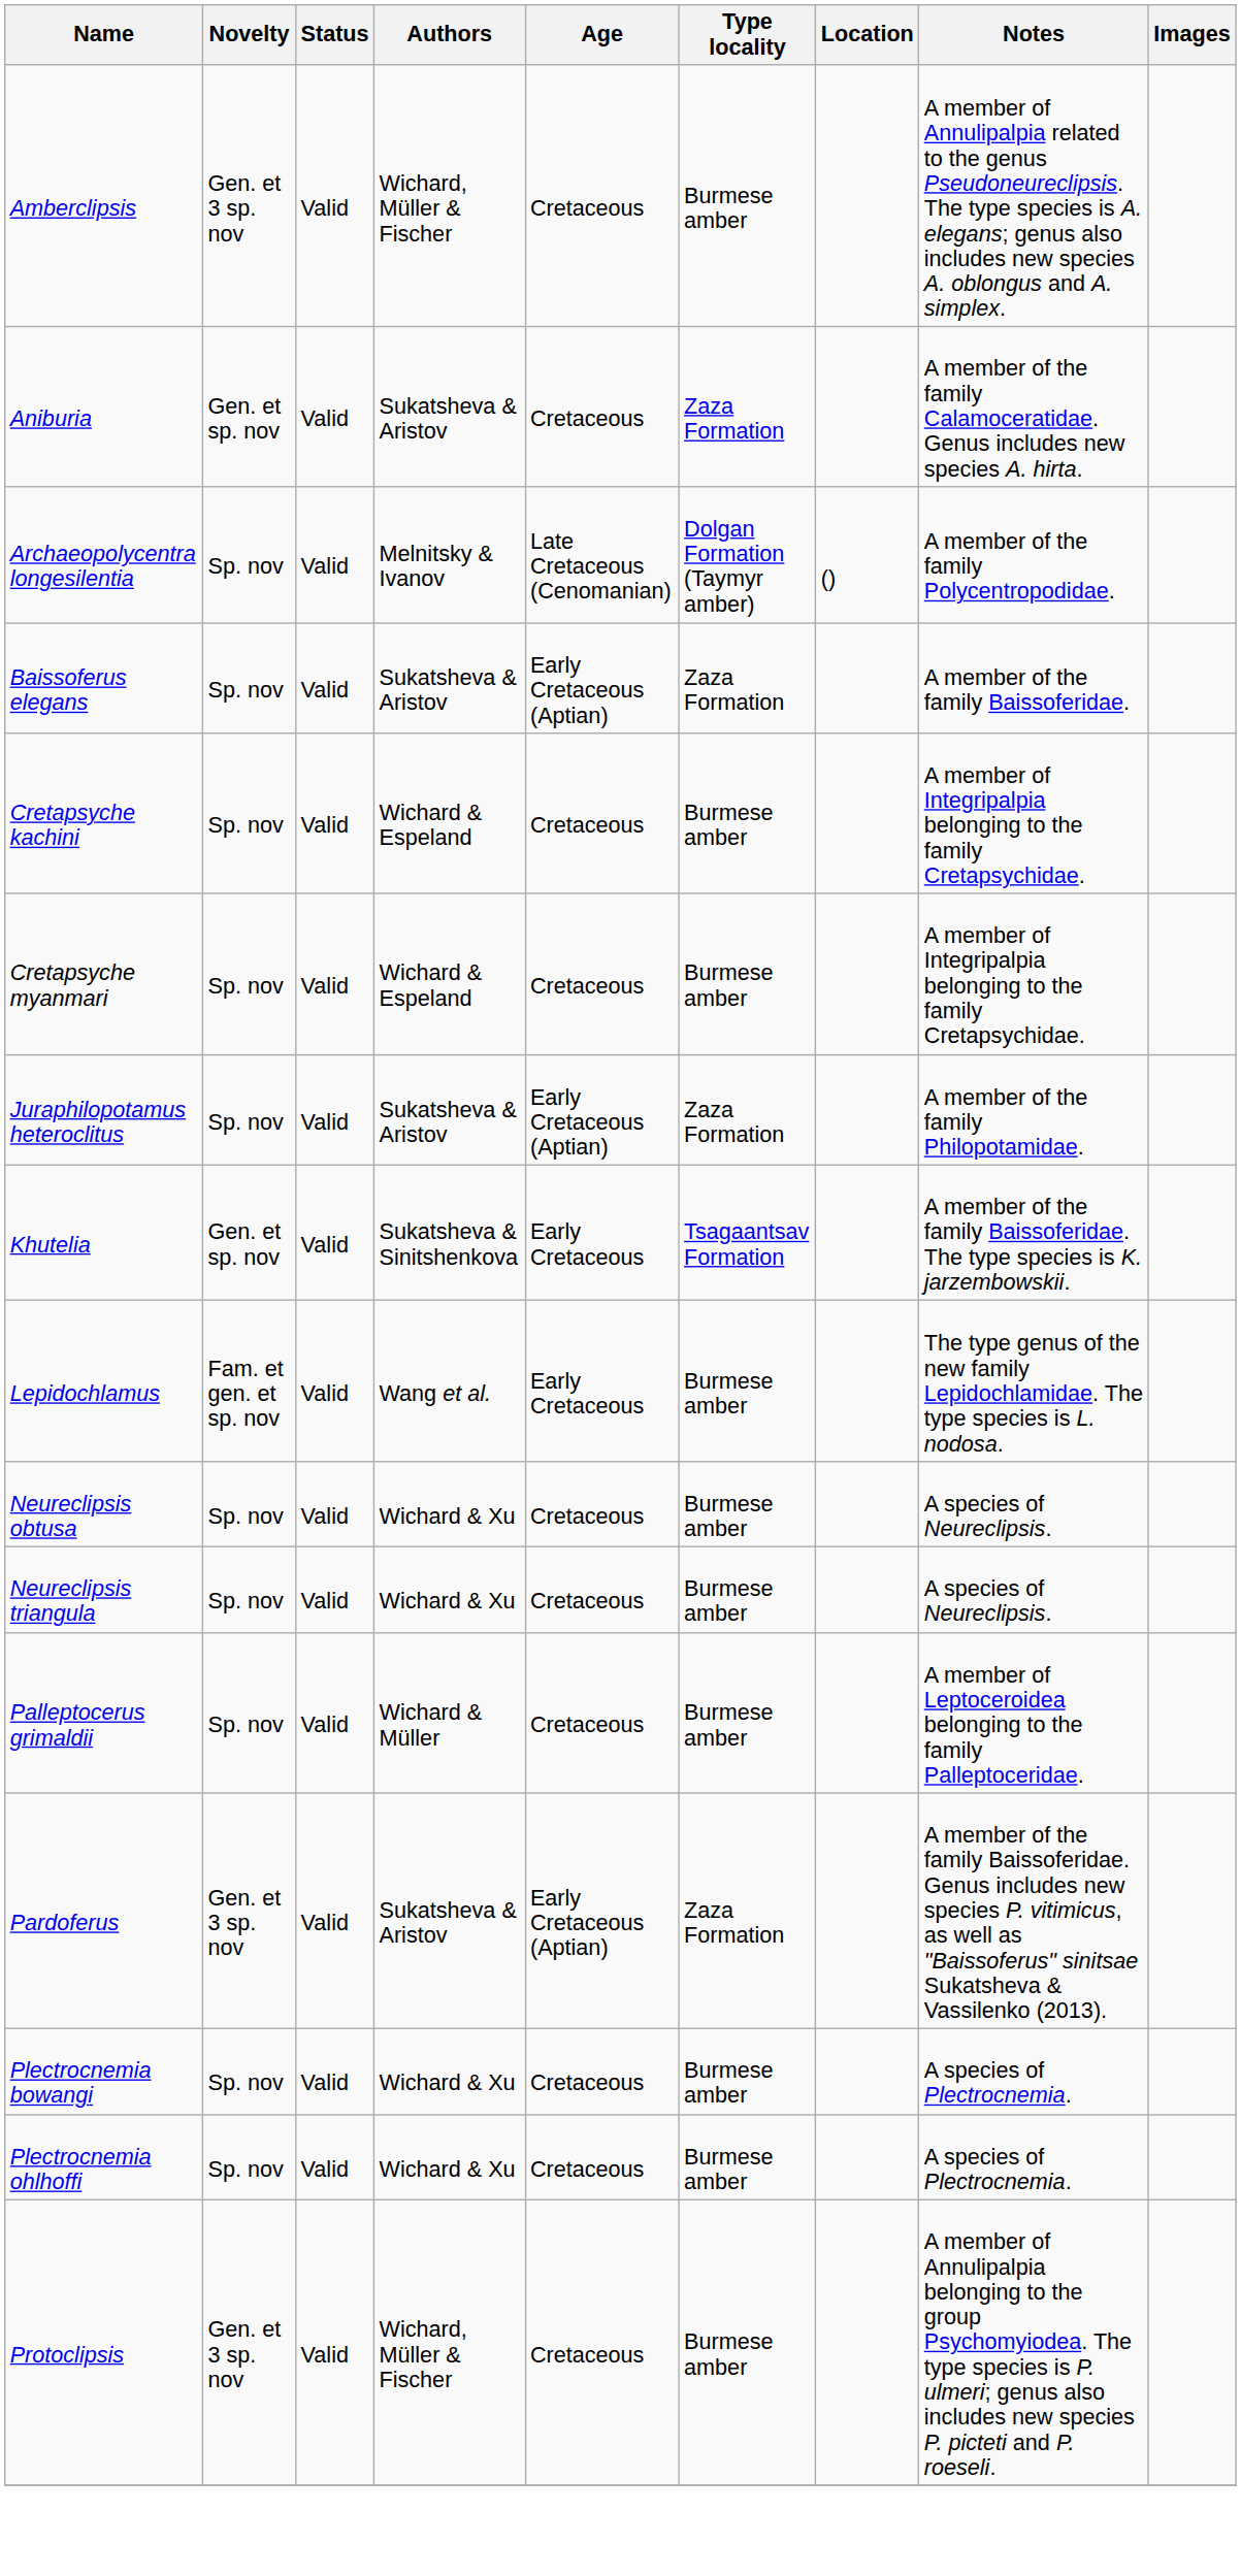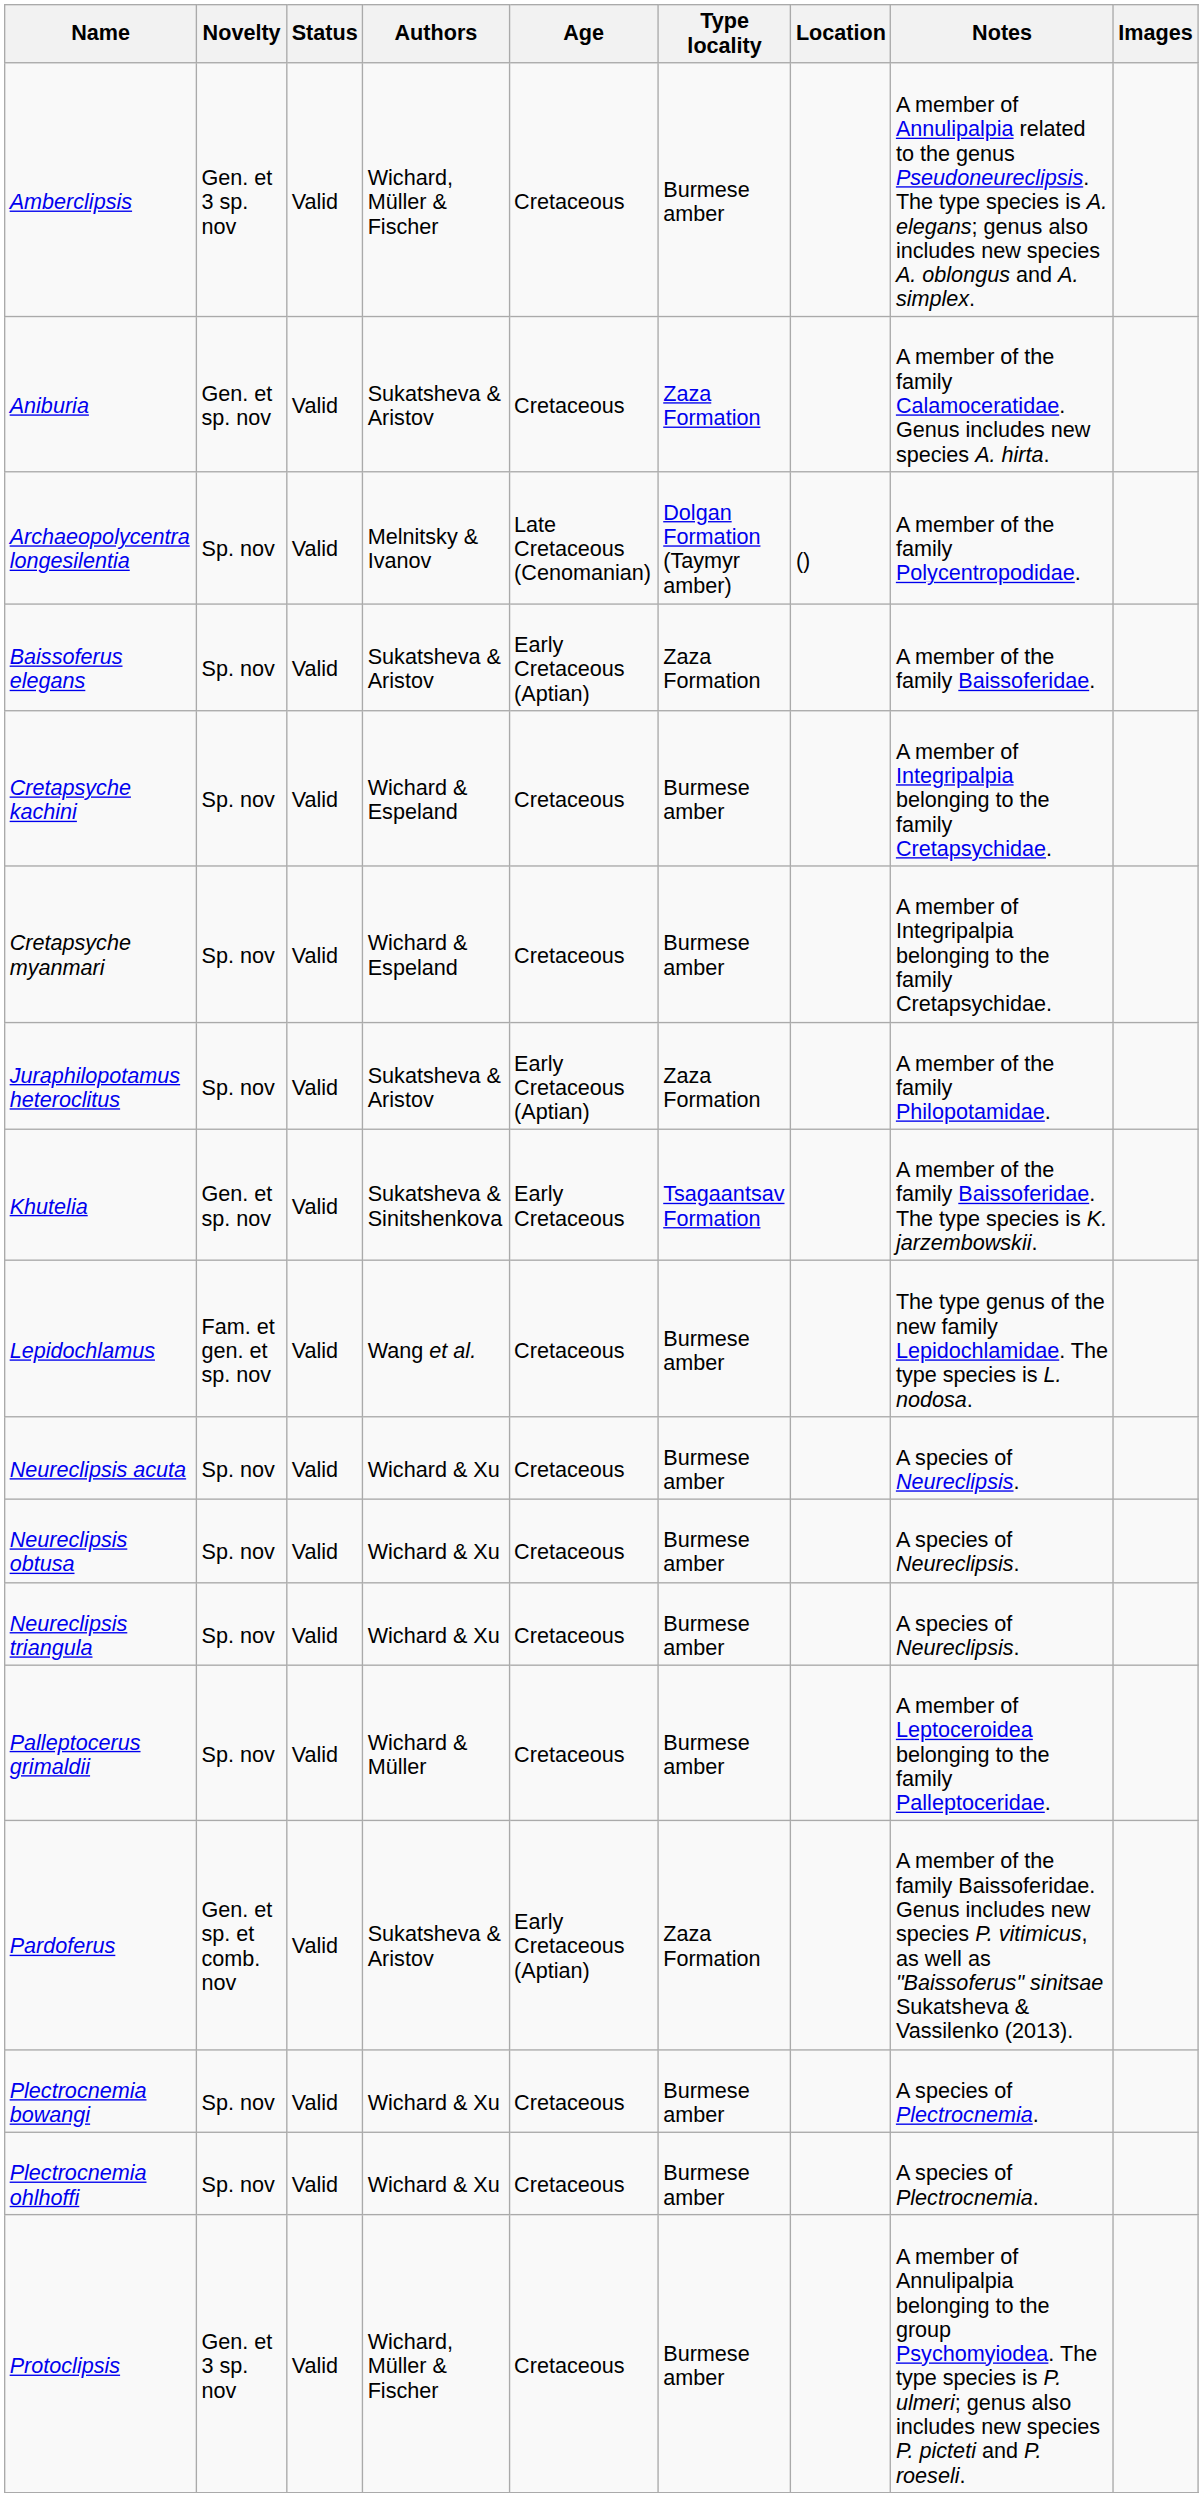Lepidochlamus | Age: Early Cretaceous -> Cretaceous
+ row: Neureclipsis acuta | Sp. nov | Valid | Wichard & Xu | Cretaceous | Burmese amber | A species of Neureclipsis.
Pardoferus | Novelty: Gen. et 3 sp. nov -> Gen. et sp. et comb. nov
